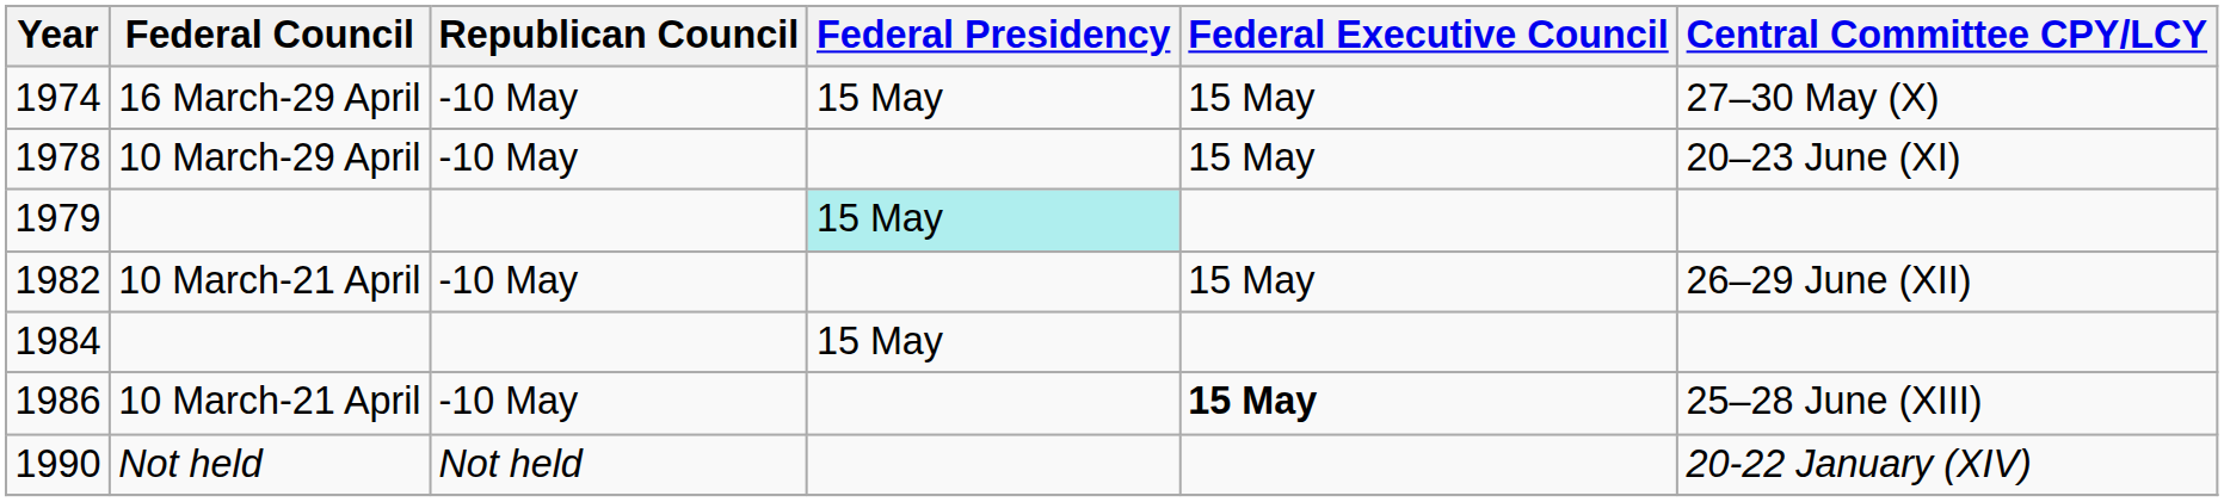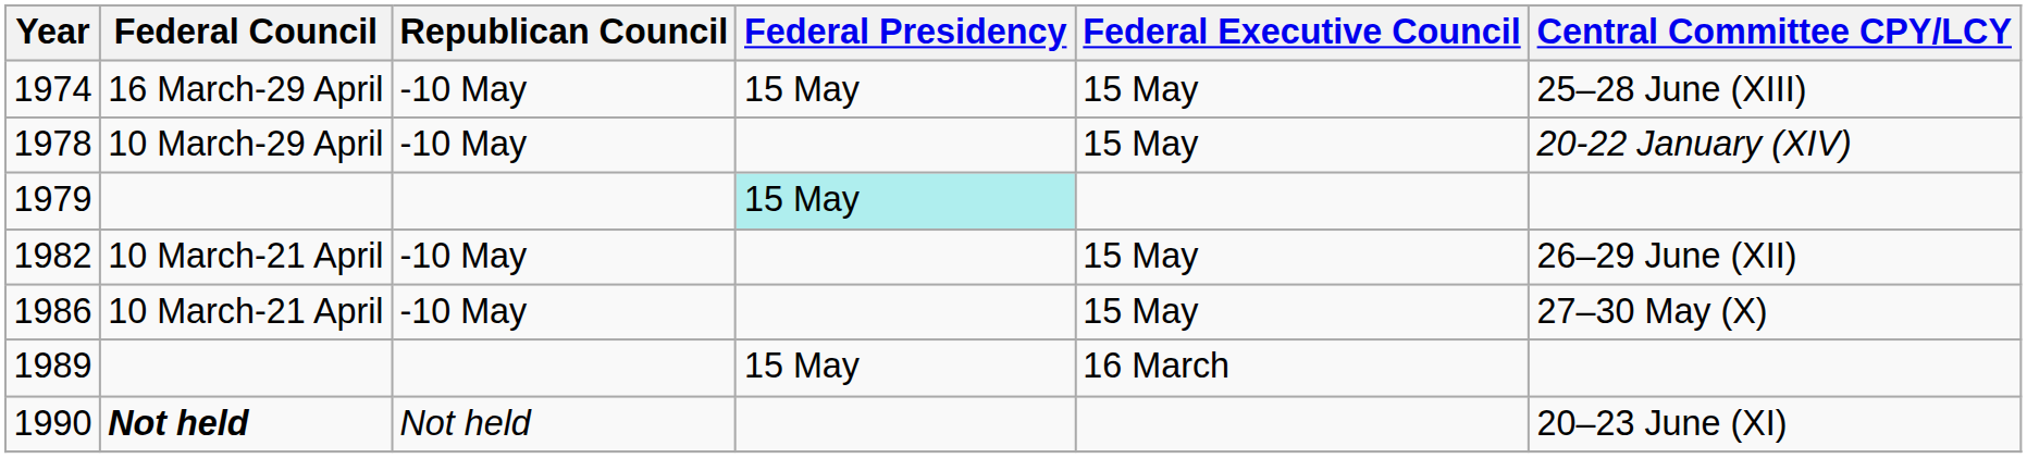1974 | Central Committee CPY/LCY: 27–30 May (X) -> 25–28 June (XIII)
1978 | Central Committee CPY/LCY: 20–23 June (XI) -> 20-22 January (XIV)
- row: 1984 | 15 May
1986 | Federal Executive Council: bold -> normal
1986 | Central Committee CPY/LCY: 25–28 June (XIII) -> 27–30 May (X)
+ row: 1989 | 15 May | 16 March
1990 | Federal Council: normal -> bold
1990 | Central Committee CPY/LCY: 20-22 January (XIV) -> 20–23 June (XI)
